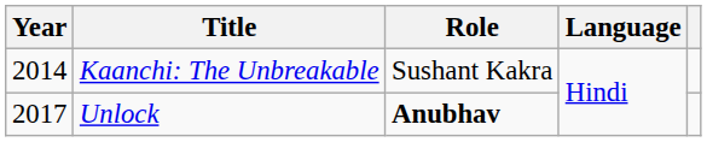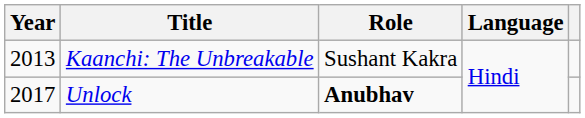Kaanchi: The Unbreakable | Year: 2014 -> 2013
